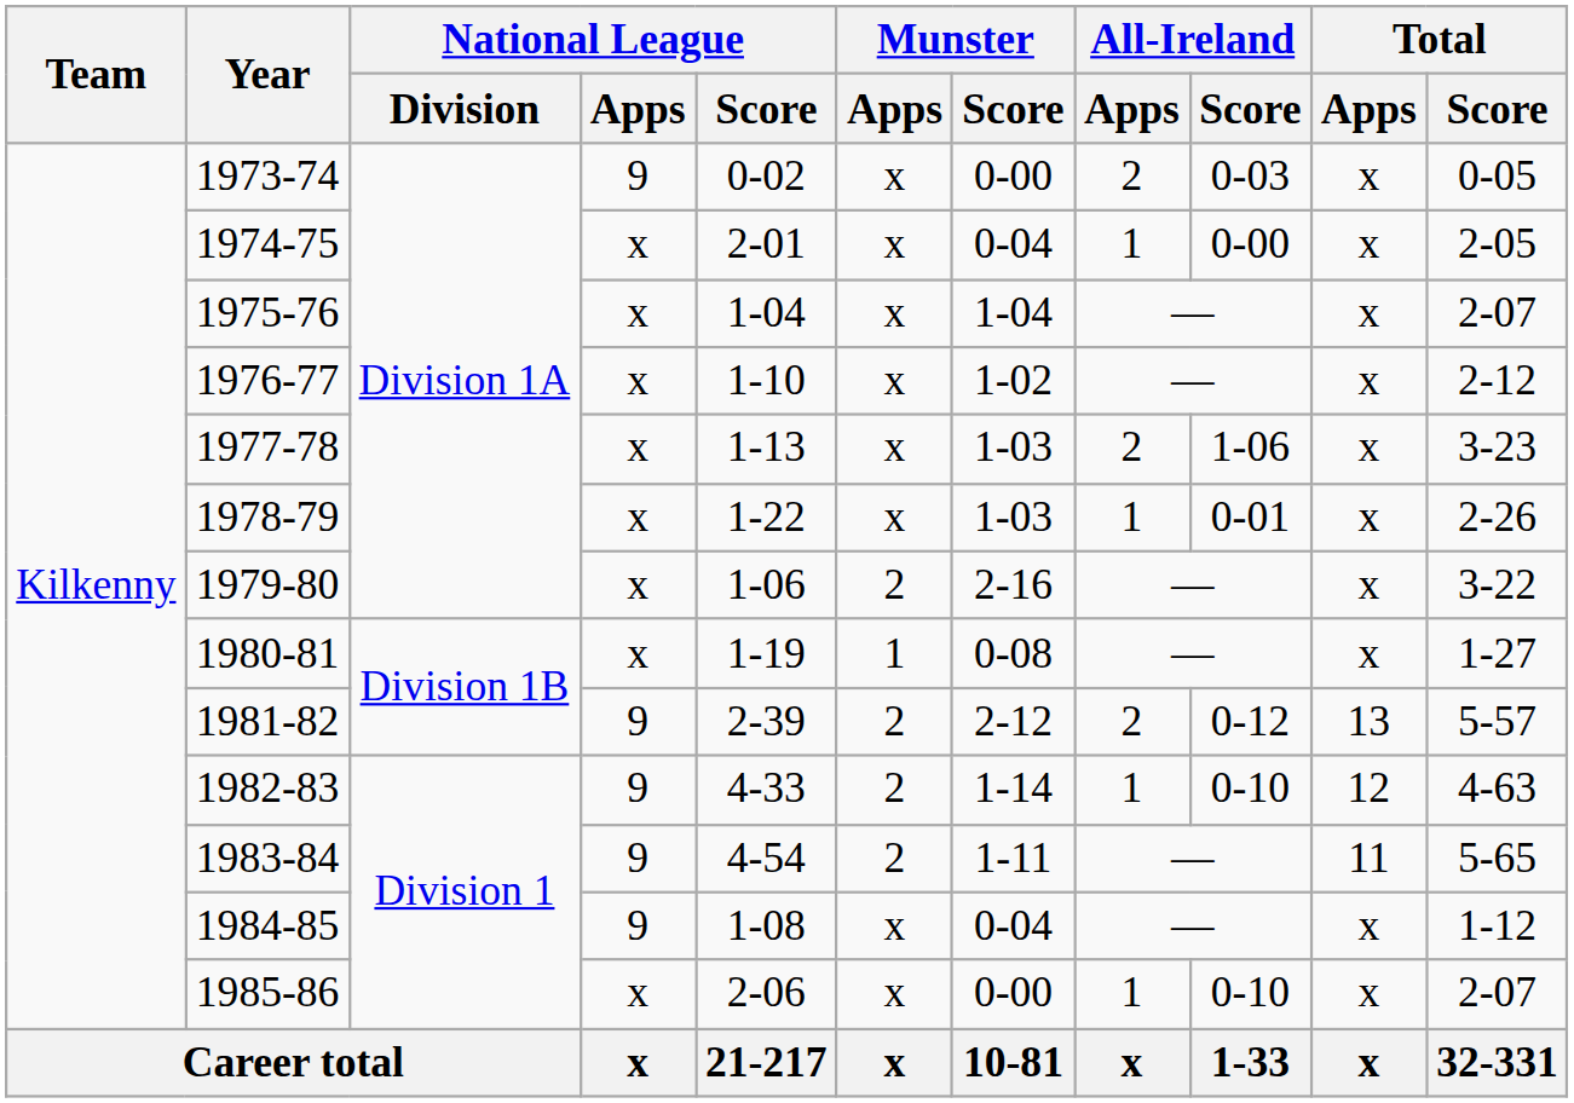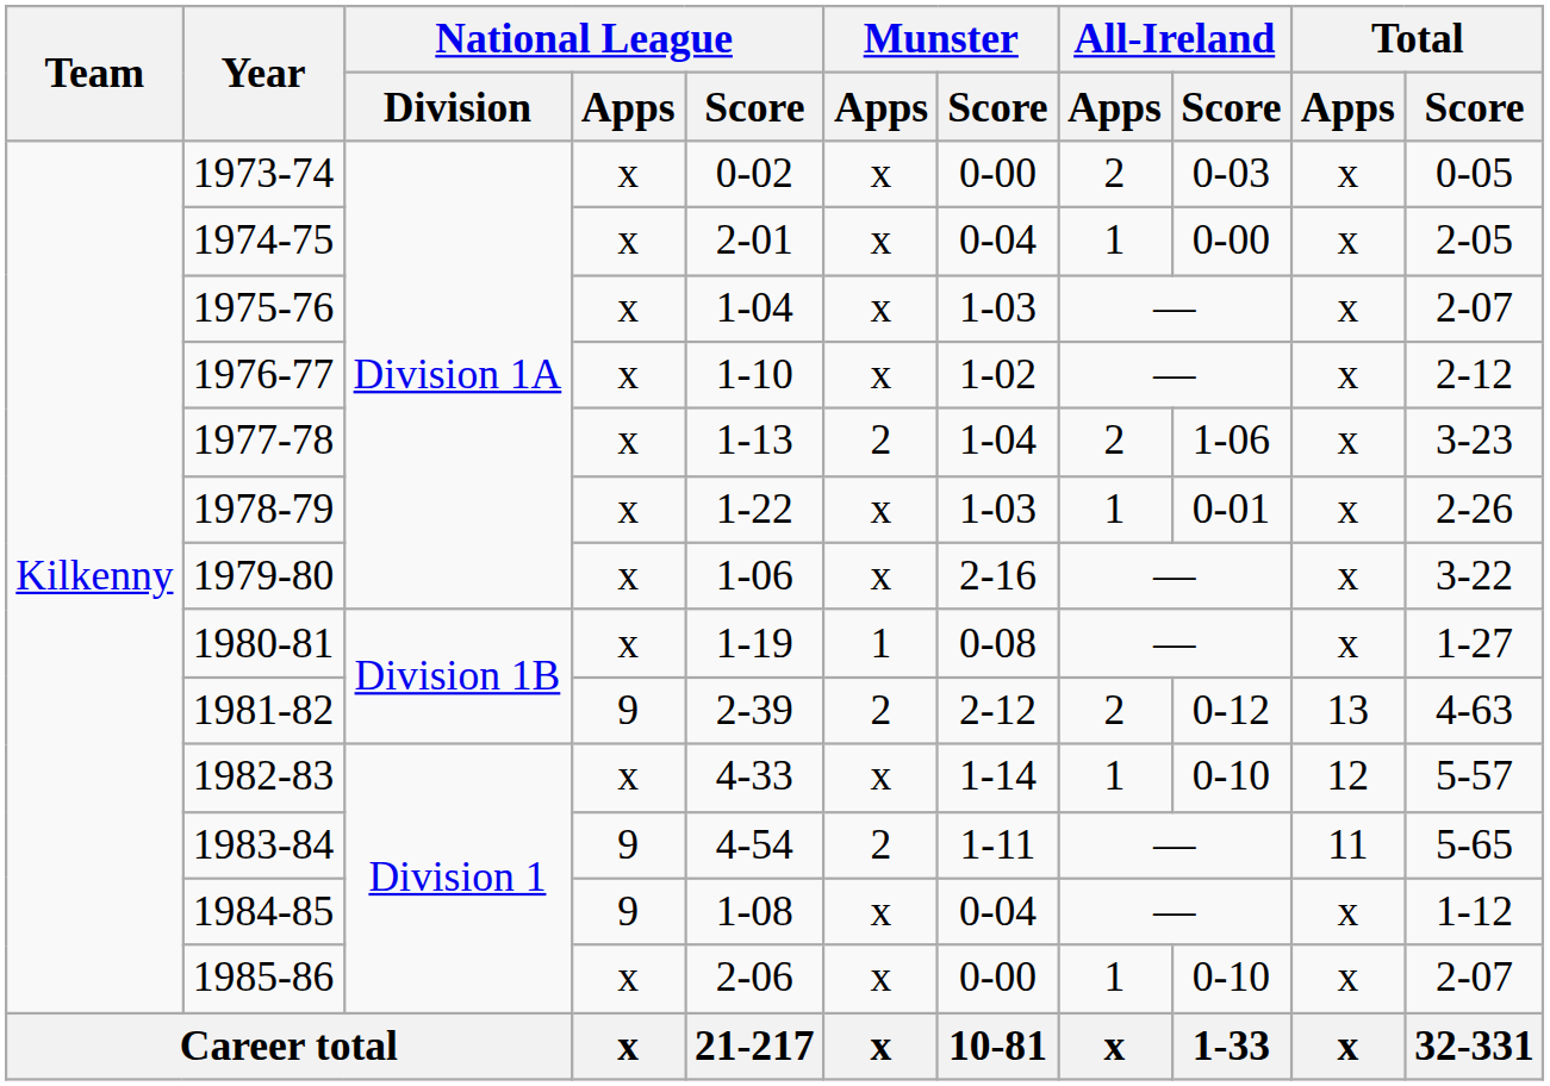1973-74 | National League / Apps: 9 -> x
1975-76 | Munster / Score: 1-04 -> 1-03
1977-78 | Munster / Apps: x -> 2
1977-78 | Munster / Score: 1-03 -> 1-04
1979-80 | Munster / Apps: 2 -> x
1981-82 | Total / Score: 5-57 -> 4-63
1982-83 | National League / Apps: 9 -> x
1982-83 | Munster / Apps: 2 -> x
1982-83 | Total / Score: 4-63 -> 5-57
